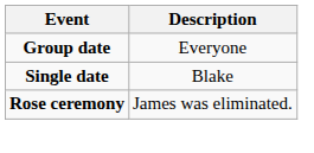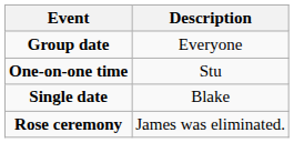+ row: One-on-one time | Stu
